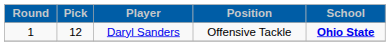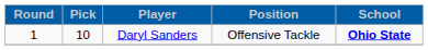Daryl Sanders | Pick: 12 -> 10
